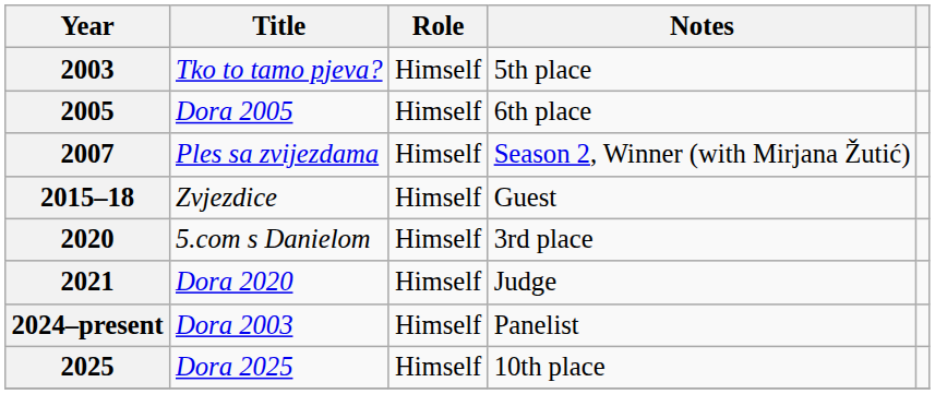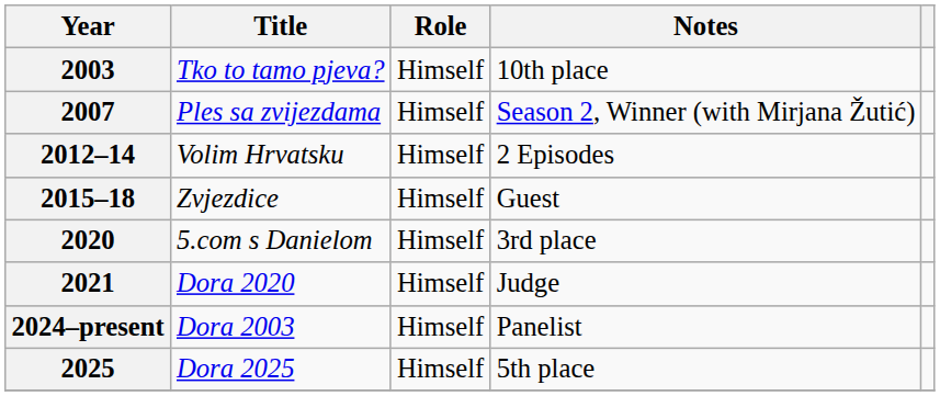2003 | Notes: 5th place -> 10th place
- row: 2005 | Dora 2005 | Himself | 6th place
+ row: 2012–14 | Volim Hrvatsku | Himself | 2 Episodes
2025 | Notes: 10th place -> 5th place
